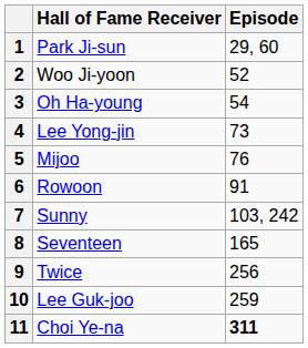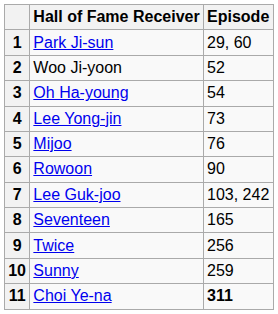6 | Episode: 91 -> 90
7 | Hall of Fame Receiver: Sunny -> Lee Guk-joo
10 | Hall of Fame Receiver: Lee Guk-joo -> Sunny
